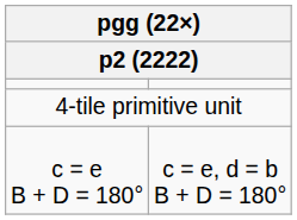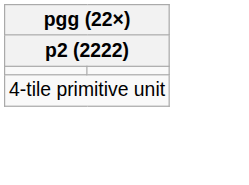- row: c = e B + D = 180° | c = e, d = b B + D = 180°
